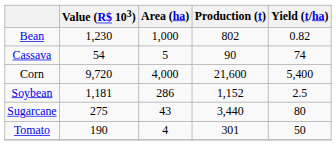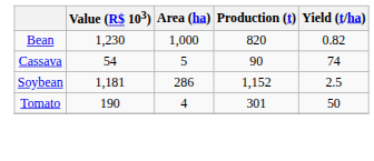Bean | Production (t): 802 -> 820
- row: Corn | 9,720 | 4,000 | 21,600 | 5,400
- row: Sugarcane | 275 | 43 | 3,440 | 80
